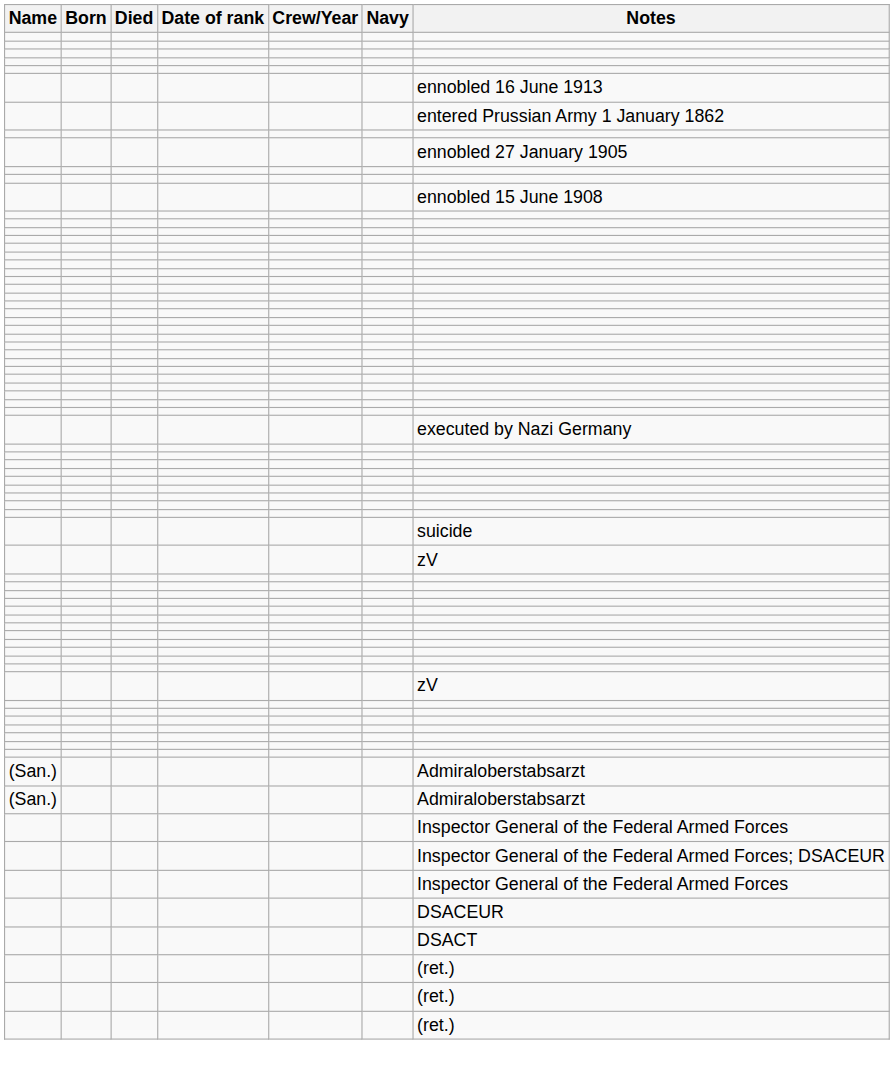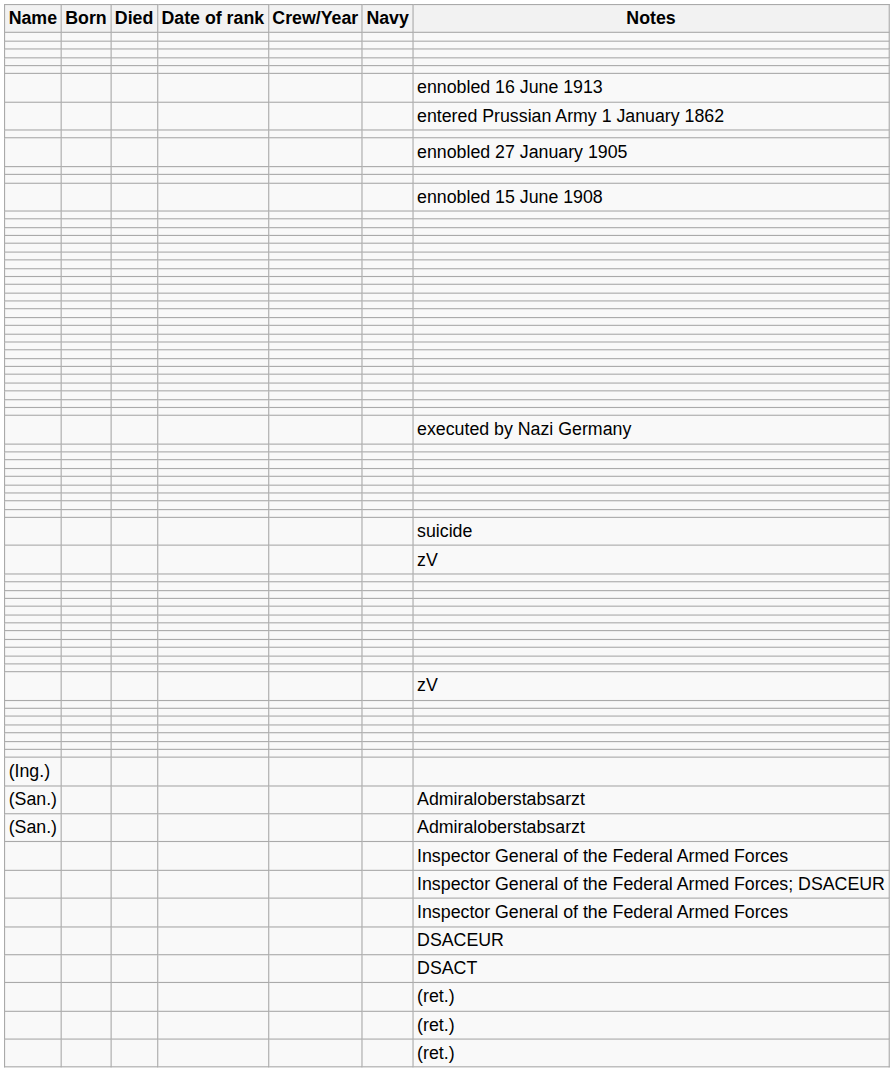+ row: (Ing.)
